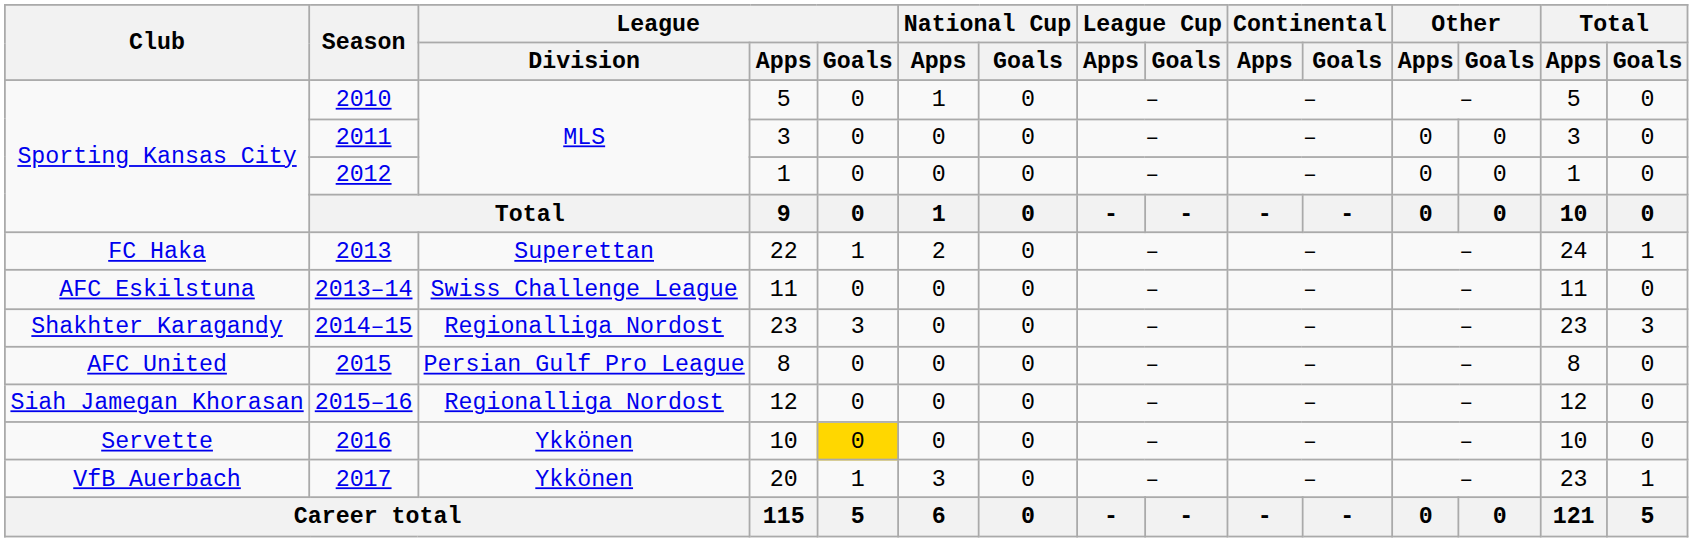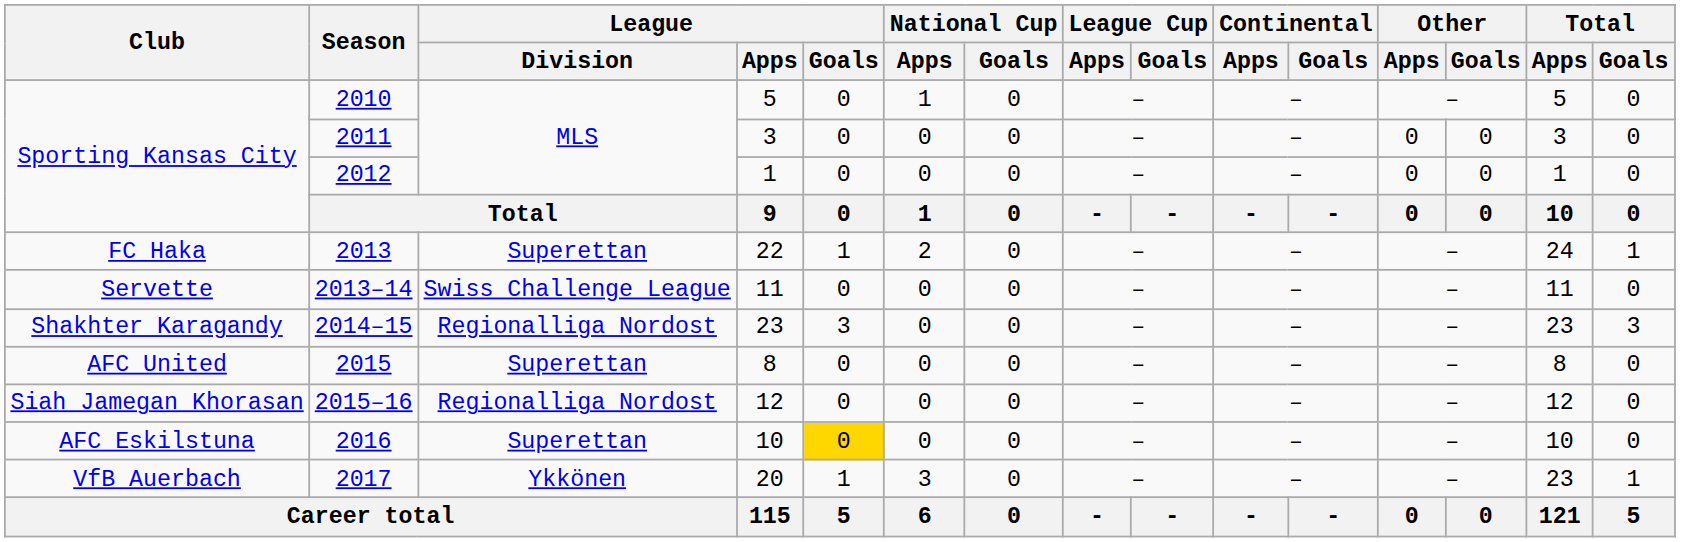2013–14 | Club: AFC Eskilstuna -> Servette
2015 | League / Division: Persian Gulf Pro League -> Superettan
2016 | Club: Servette -> AFC Eskilstuna
2016 | League / Division: Ykkönen -> Superettan
